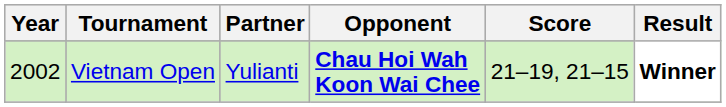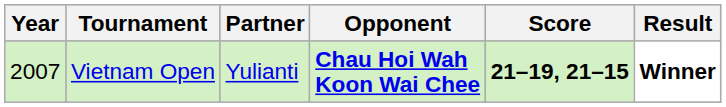Vietnam Open | Year: 2002 -> 2007
Vietnam Open | Score: normal -> bold
